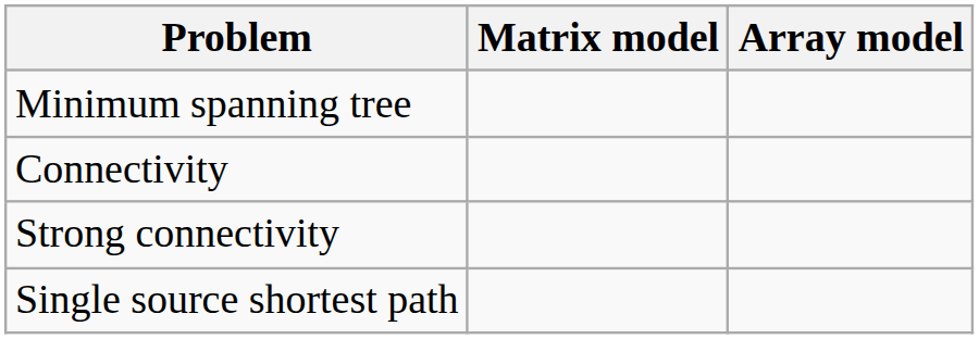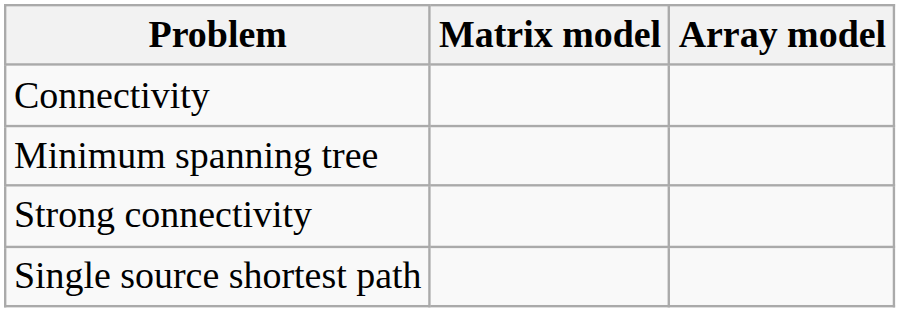rows swapped: Minimum spanning tree <-> Connectivity
